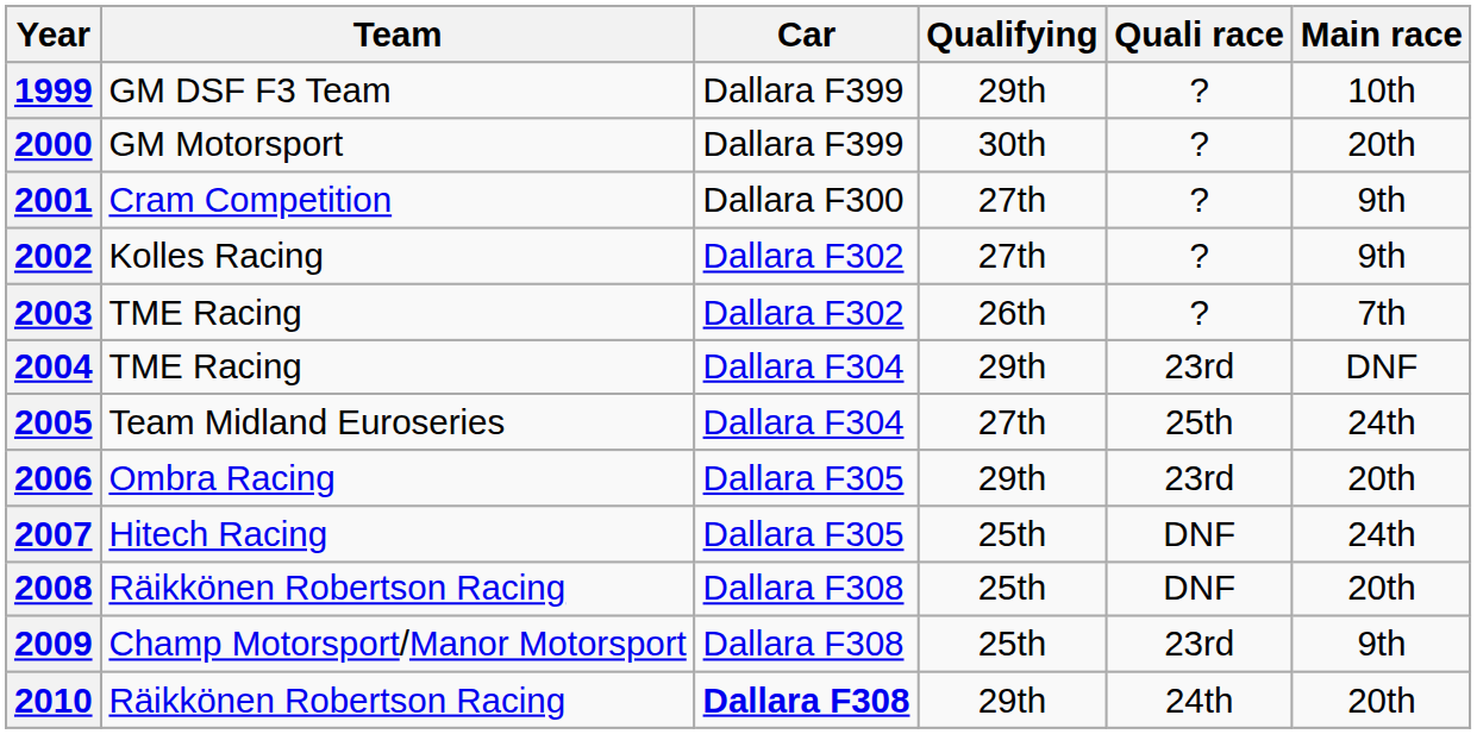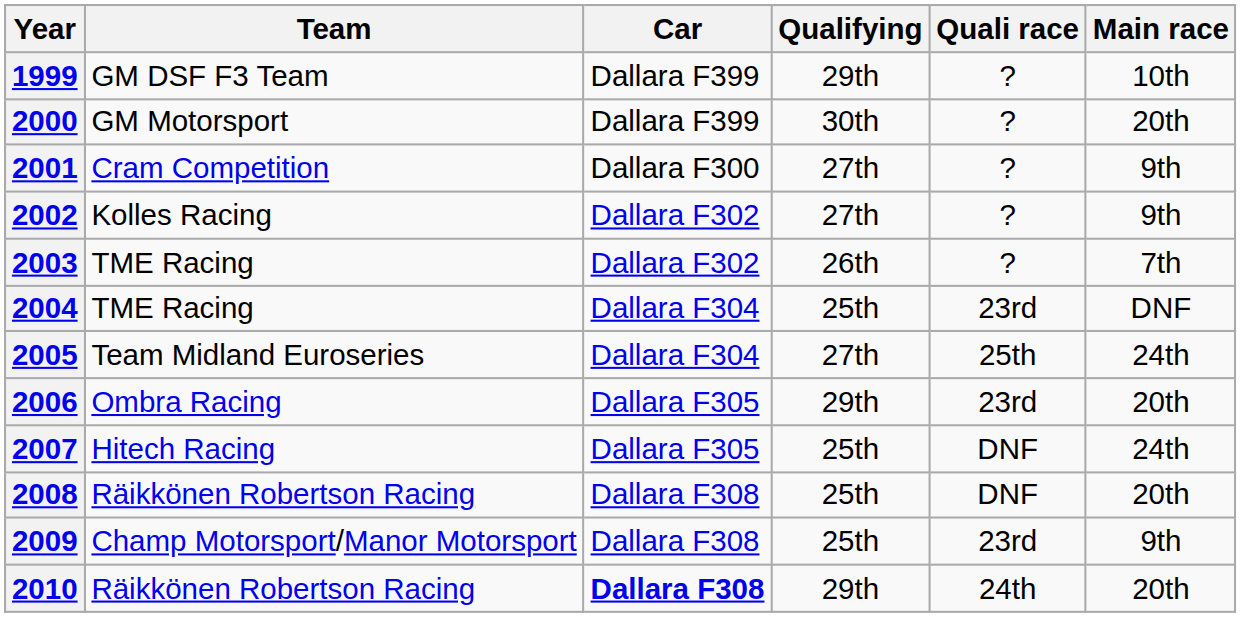2004 | Qualifying: 29th -> 25th
